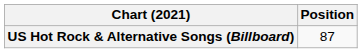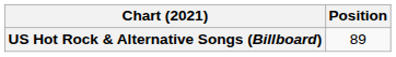US Hot Rock & Alternative Songs (Billboard) | Position: 87 -> 89
